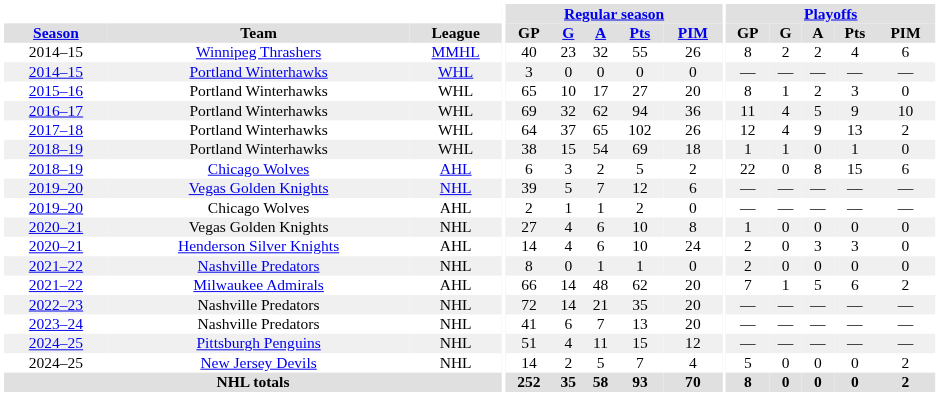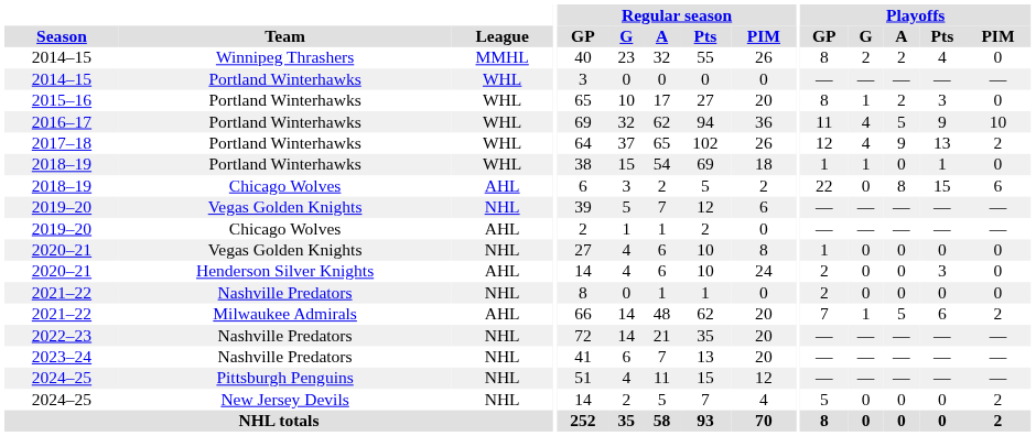2014–15 / Winnipeg Thrashers | Playoffs / PIM: 6 -> 0
2020–21 / Henderson Silver Knights | Playoffs / A: 3 -> 0
